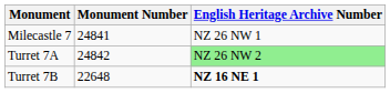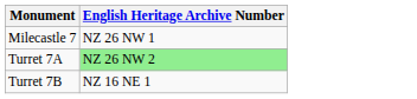- column: Monument Number | 24841 | 24842 | 22648
Turret 7B | English Heritage Archive Number: bold -> normal
